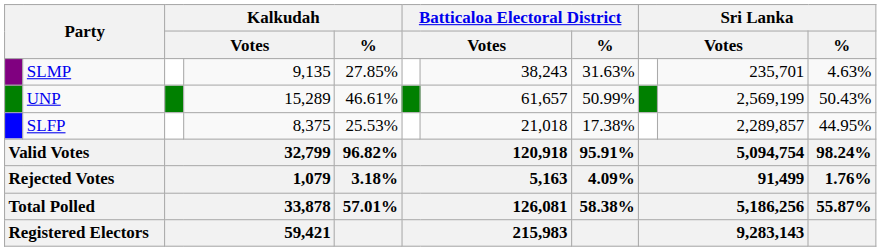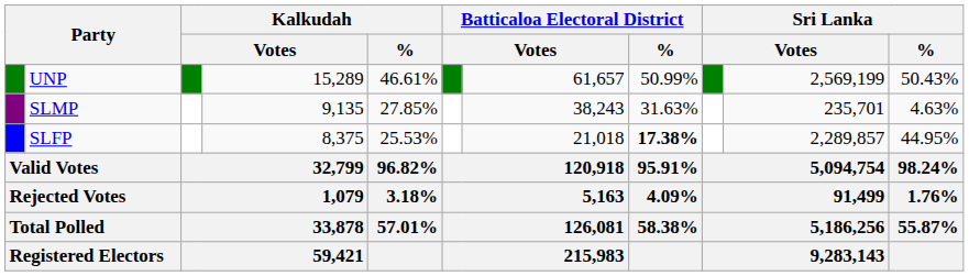rows swapped: UNP <-> SLMP
SLFP | Batticaloa Electoral District / %: normal -> bold
